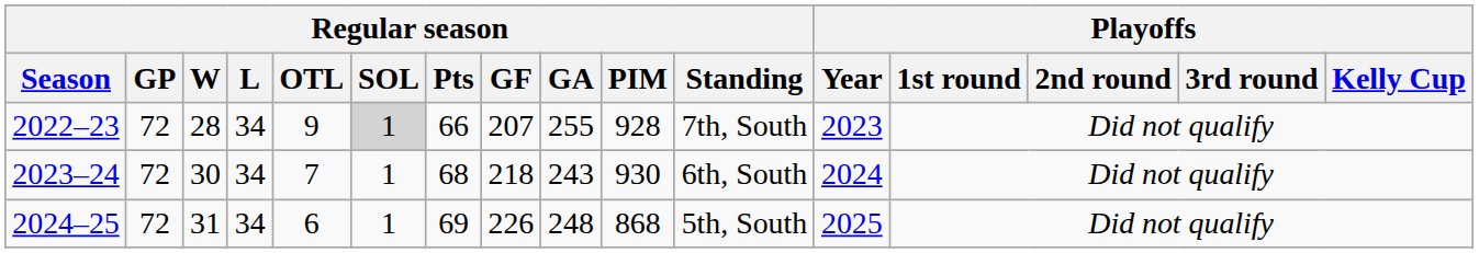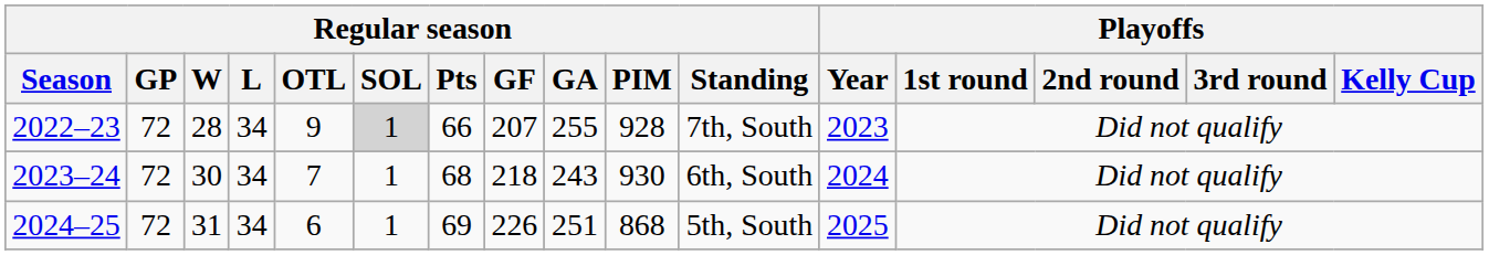2024–25 | Regular season / GA: 248 -> 251
